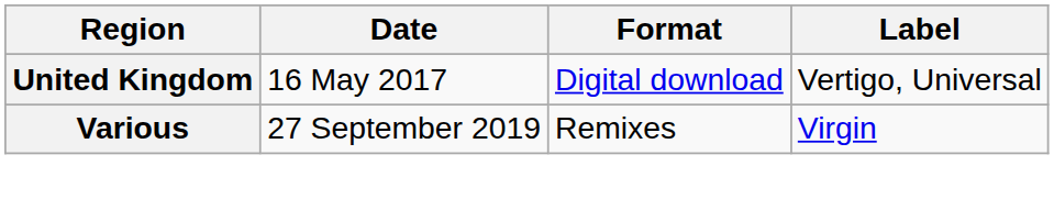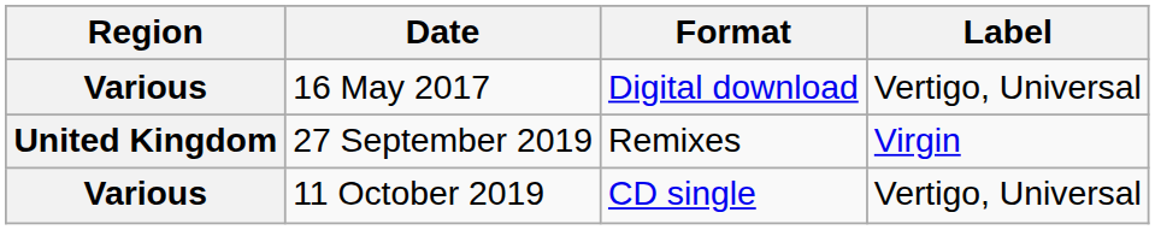16 May 2017 | Region: United Kingdom -> Various
27 September 2019 | Region: Various -> United Kingdom
+ row: Various | 11 October 2019 | CD single | Vertigo, Universal
